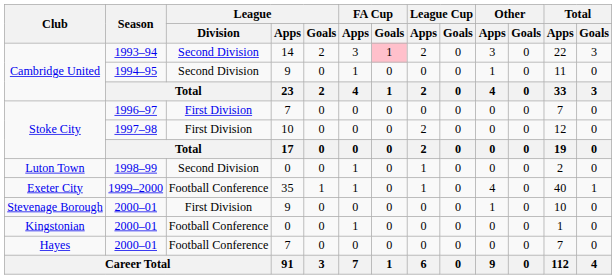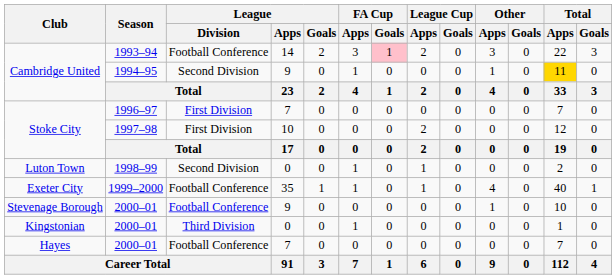Cambridge United / 1993–94 | League / Division: Second Division -> Football Conference
Cambridge United / 1994–95 | Total / Apps: no background -> gold background
Stevenage Borough | League / Division: First Division -> Football Conference
Kingstonian | League / Division: Football Conference -> Third Division
